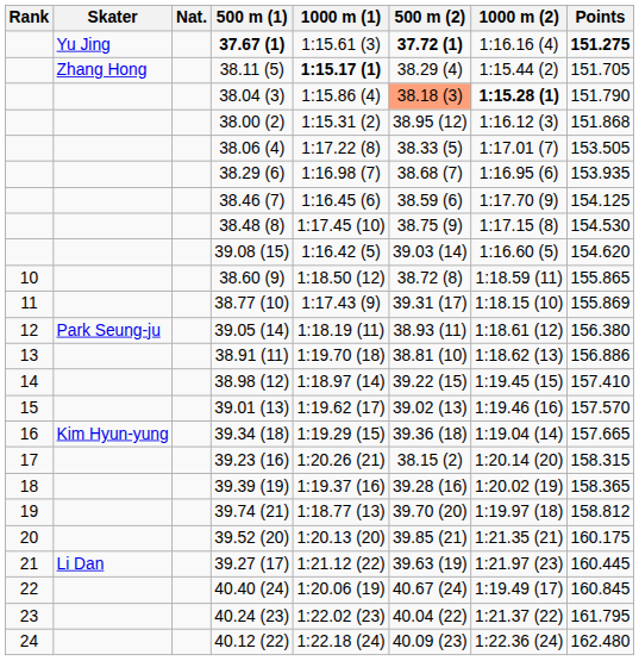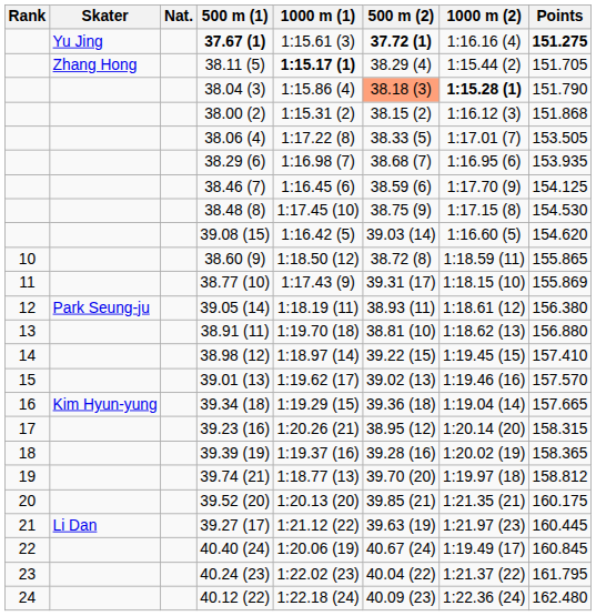38.00 (2) | 500 m (2): 38.95 (12) -> 38.15 (2)
38.91 (11) | Points: 156.886 -> 156.880
39.23 (16) | 500 m (2): 38.15 (2) -> 38.95 (12)
